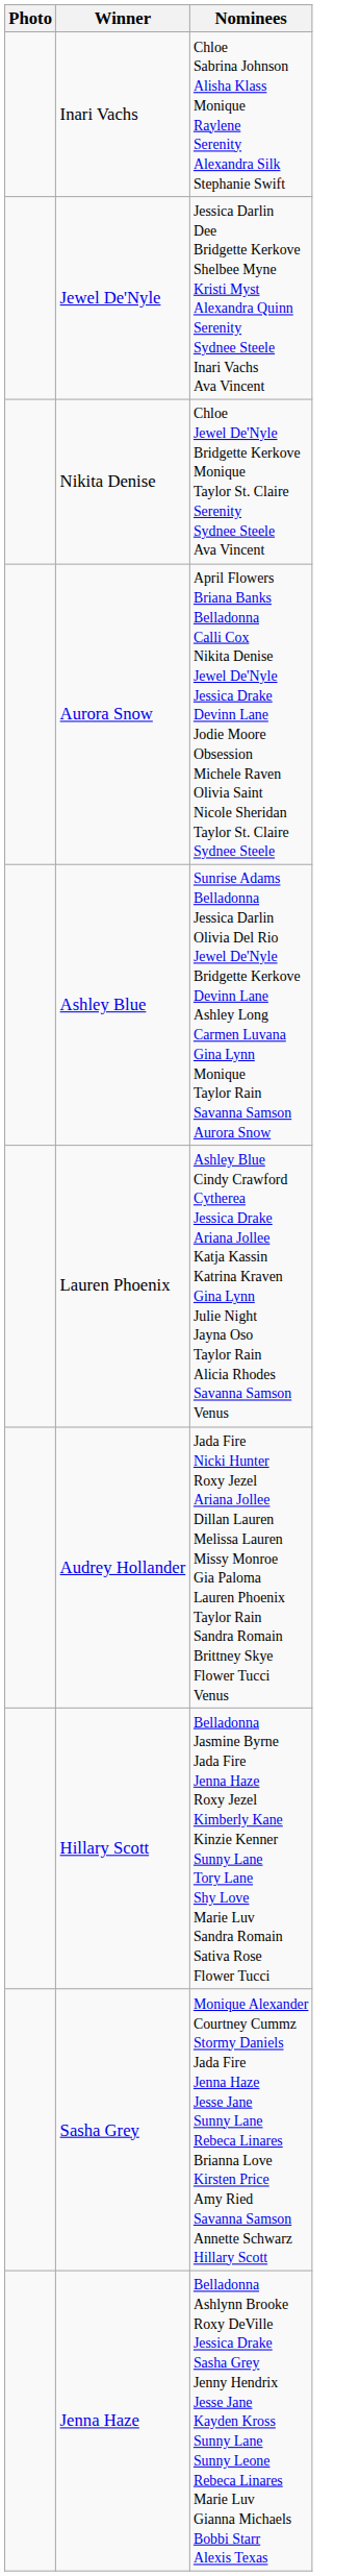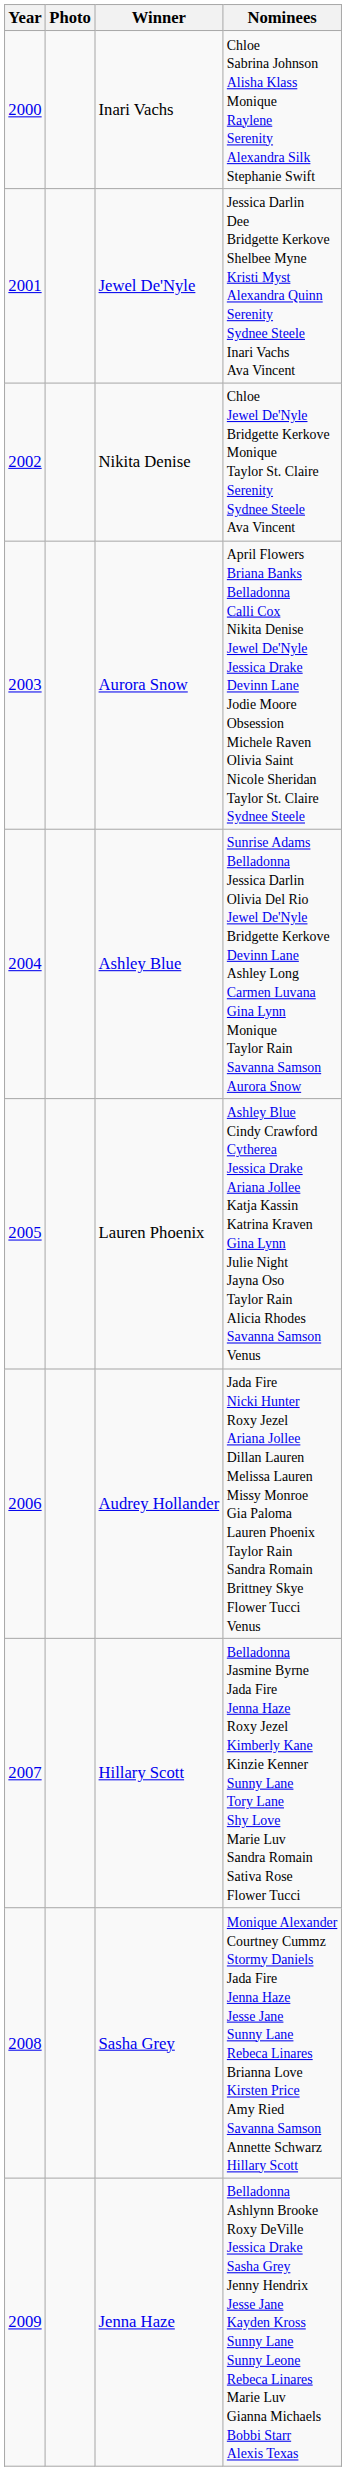+ column: Year | 2000 | 2001 | 2002 | 2003 | 2004 | 2005 | 2006 | 2007 | 2008 | 2009
